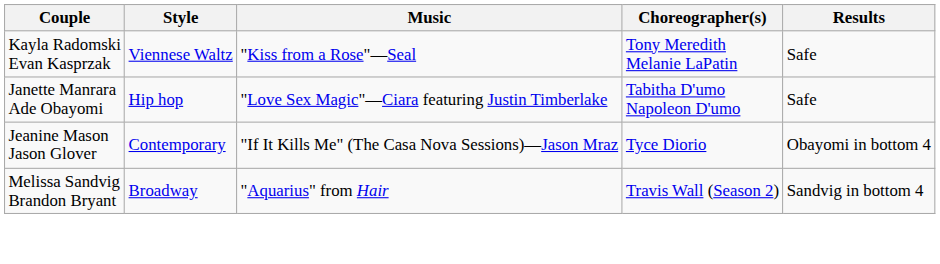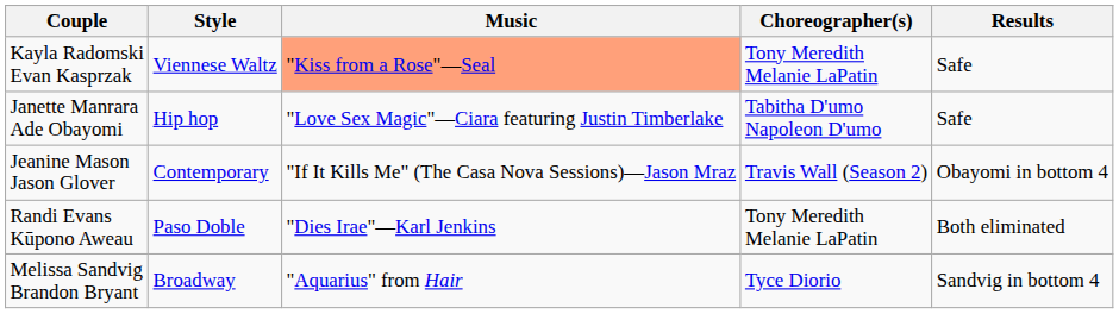Kayla Radomski Evan Kasprzak | Music: no background -> lightsalmon background
Jeanine Mason Jason Glover | Choreographer(s): Tyce Diorio -> Travis Wall (Season 2)
+ row: Randi Evans Kūpono Aweau | Paso Doble | "Dies Irae"—Karl Jenkins | Tony Meredith Melanie LaPatin | Both eliminated
Melissa Sandvig Brandon Bryant | Choreographer(s): Travis Wall (Season 2) -> Tyce Diorio
